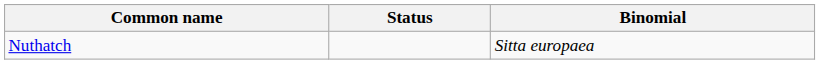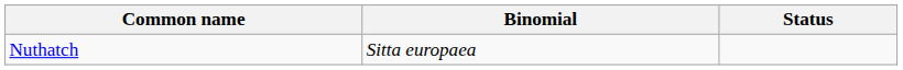columns swapped: Binomial <-> Status
